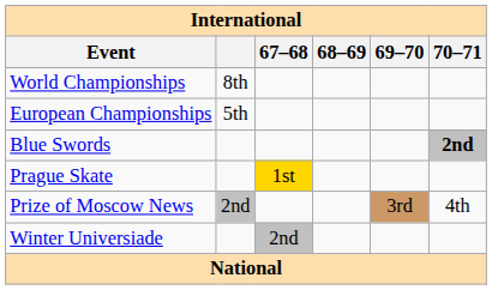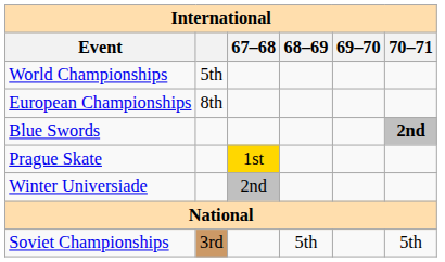World Championships | column 2: 8th -> 5th
European Championships | column 2: 5th -> 8th
- row: Prize of Moscow News | 2nd | 3rd | 4th
+ row: Soviet Championships | 3rd | 5th | 5th
